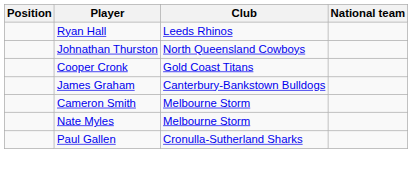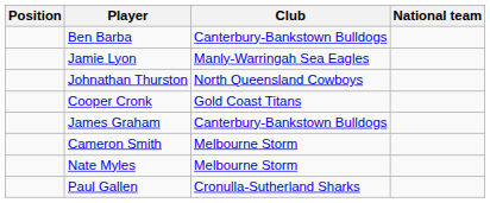+ row: Ben Barba | Canterbury-Bankstown Bulldogs
- row: Ryan Hall | Leeds Rhinos
+ row: Jamie Lyon | Manly-Warringah Sea Eagles
